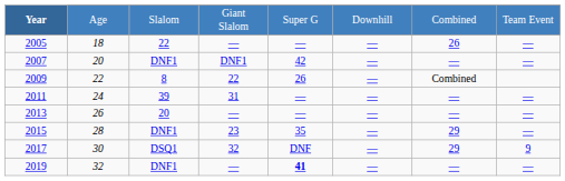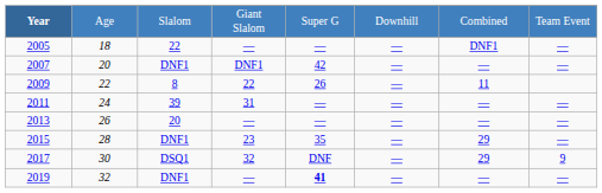2005 | column 7: 26 -> DNF1
2009 | column 7: Combined -> 11
